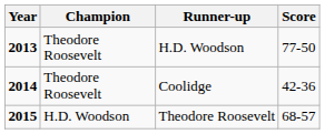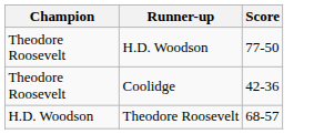- column: Year | 2013 | 2014 | 2015
